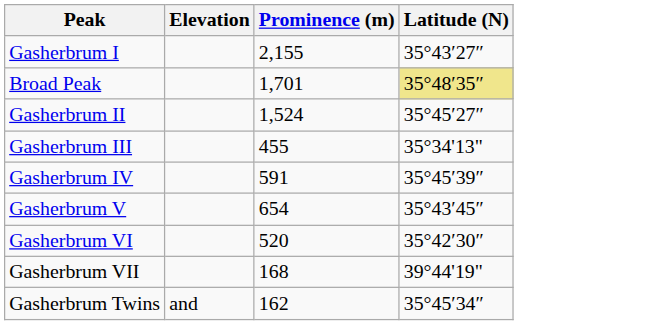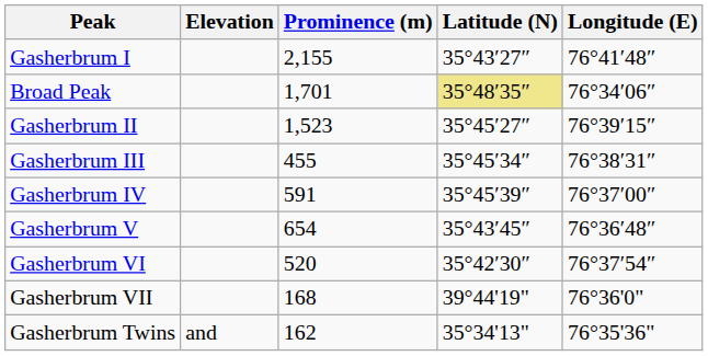+ column: Longitude (E) | 76°41′48″ | 76°34′06″ | 76°39′15″ | 76°38′31″ | 76°37′00″ | 76°36′48″ | 76°37′54″ | 76°36'0" | 76°35'36"
Gasherbrum II | Prominence (m): 1,524 -> 1,523
Gasherbrum III | Latitude (N): 35°34'13" -> 35°45′34″
Gasherbrum Twins | Latitude (N): 35°45′34″ -> 35°34'13"
